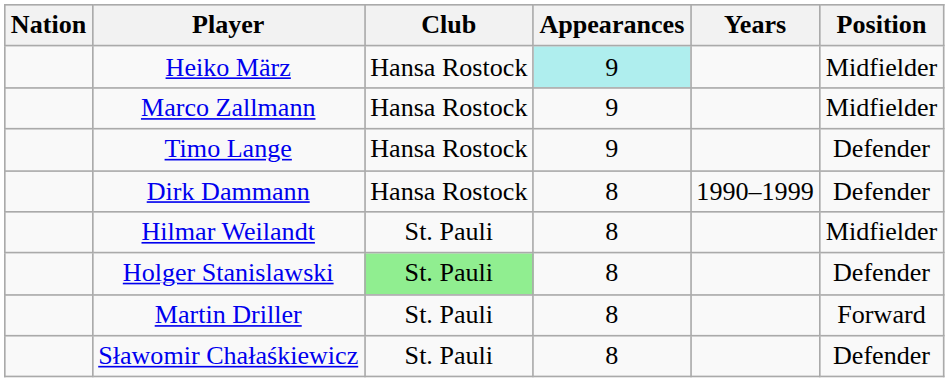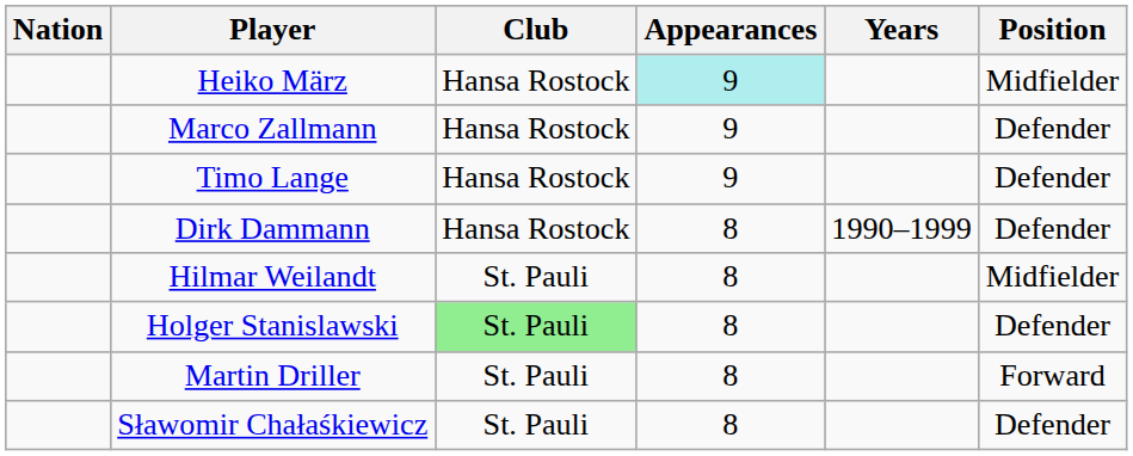Marco Zallmann | Position: Midfielder -> Defender
